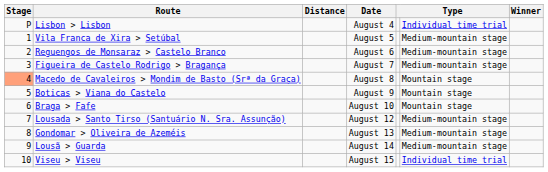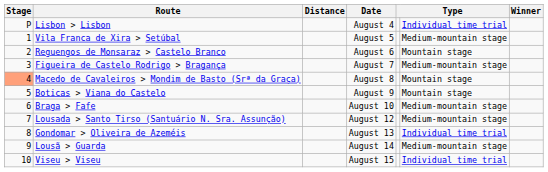Reguengos de Monsaraz > Castelo Branco | column 6: Medium-mountain stage -> Mountain stage
Braga > Fafe | column 6: Mountain stage -> Medium-mountain stage
Gondomar > Oliveira de Azeméis | column 6: Medium-mountain stage -> Individual time trial
